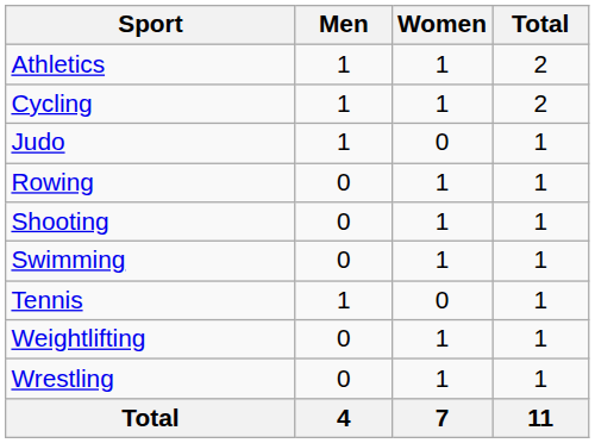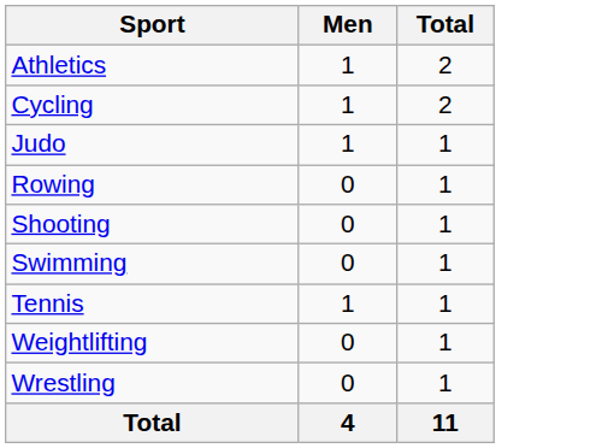- column: Women | 1 | 1 | 0 | 1 | 1 | 1 | 0 | 1 | 1 | 7
